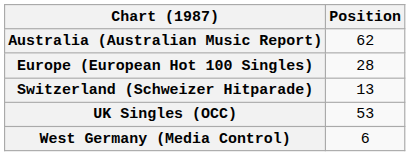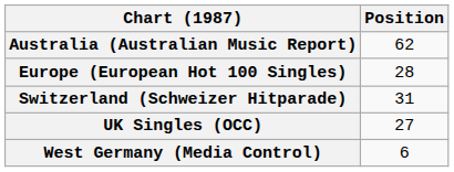Switzerland (Schweizer Hitparade) | Position: 13 -> 31
UK Singles (OCC) | Position: 53 -> 27
